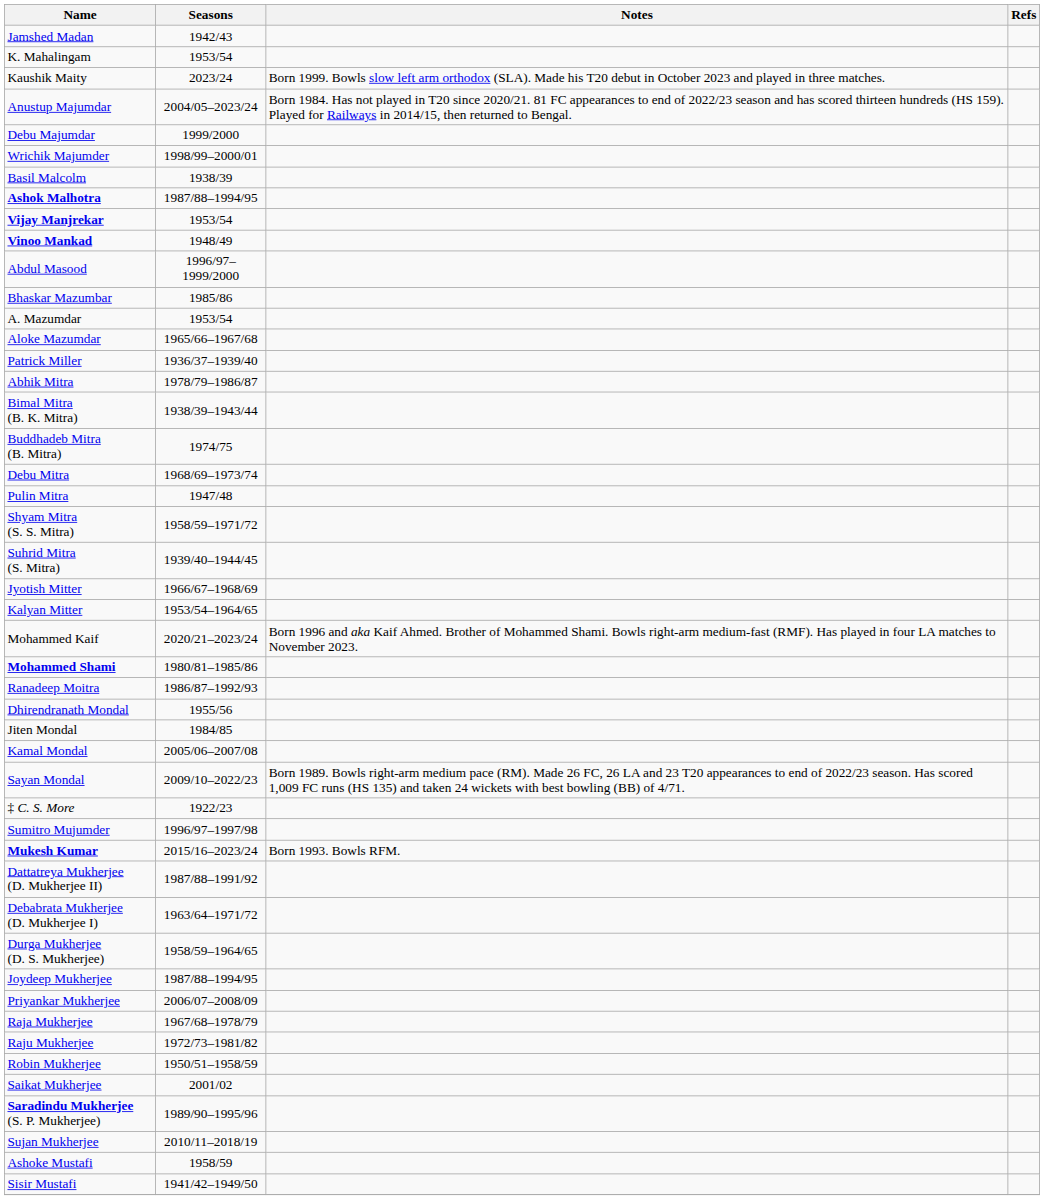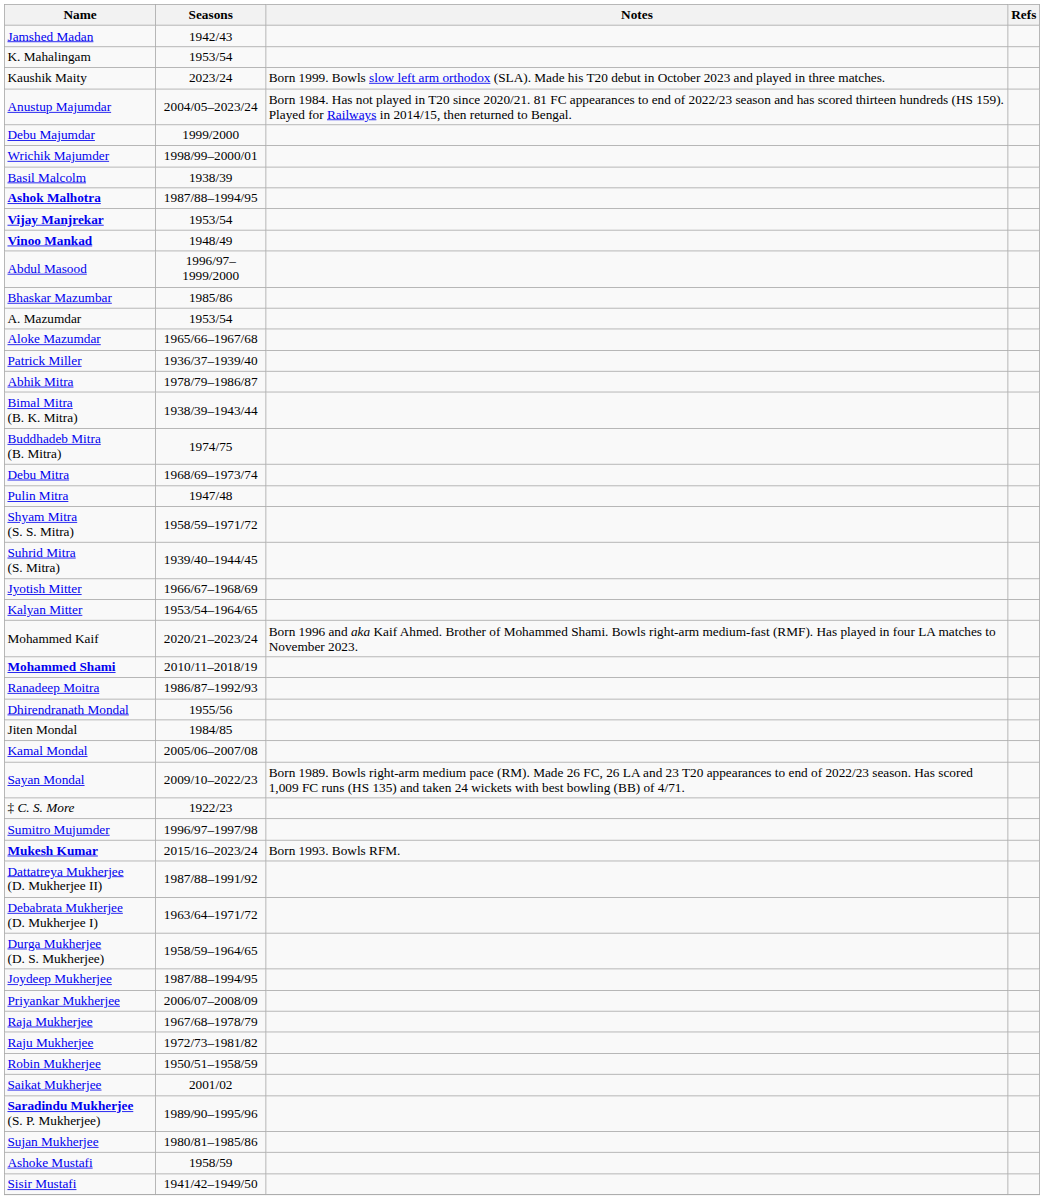Mohammed Shami | Seasons: 1980/81–1985/86 -> 2010/11–2018/19
Sujan Mukherjee | Seasons: 2010/11–2018/19 -> 1980/81–1985/86
